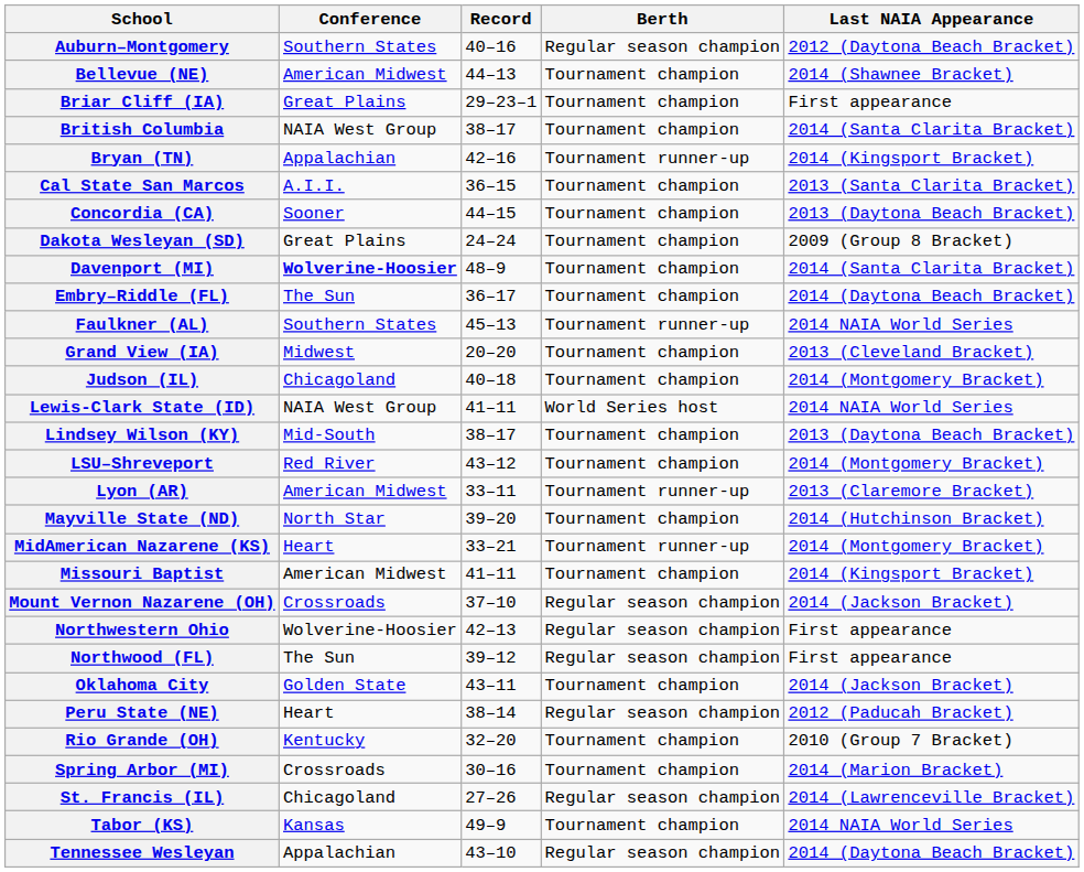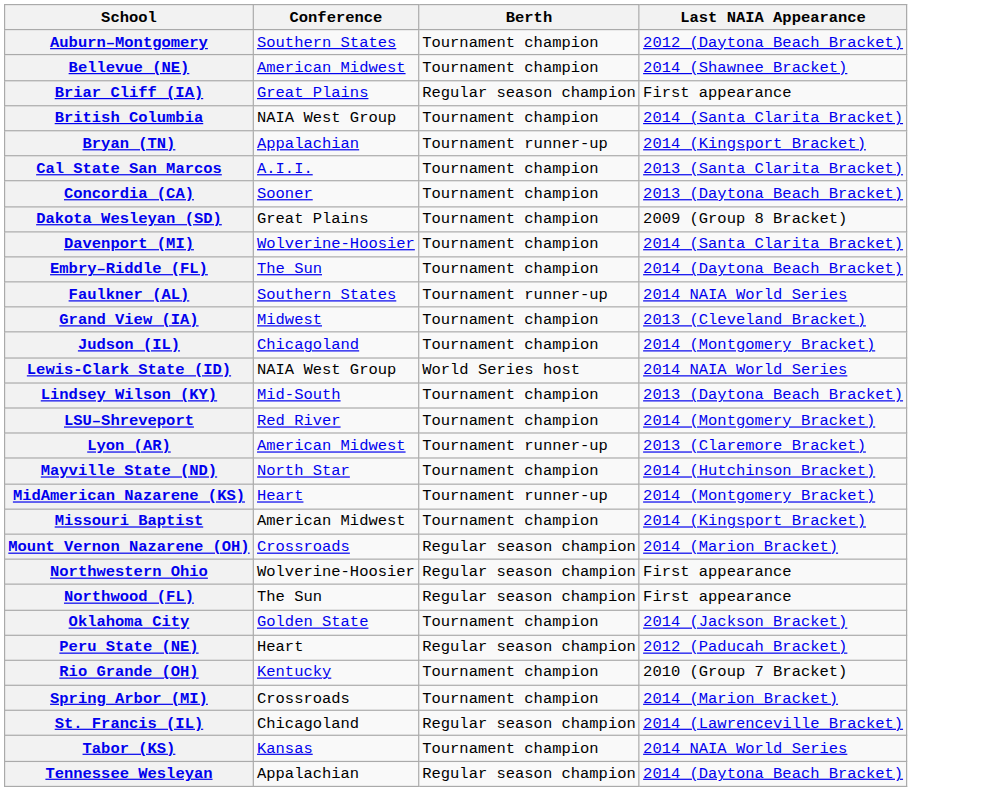- column: Record | 40–16 | 44–13 | 29–23–1 | 38–17 | 42–16 | 36–15 | 44–15 | 24–24 | 48–9 | 36–17 | 45–13 | 20–20 | 40–18 | 41–11 | 38–17 | 43–12 | 33–11 | 39–20 | 33–21 | 41–11 | 37–10 | 42–13 | 39–12 | 43–11 | 38–14 | 32–20 | 30–16 | 27–26 | 49–9 | 43–10
Auburn–Montgomery | Berth: Regular season champion -> Tournament champion
Briar Cliff (IA) | Berth: Tournament champion -> Regular season champion
Davenport (MI) | Conference: bold -> normal
Mount Vernon Nazarene (OH) | Last NAIA Appearance: 2014 (Jackson Bracket) -> 2014 (Marion Bracket)
